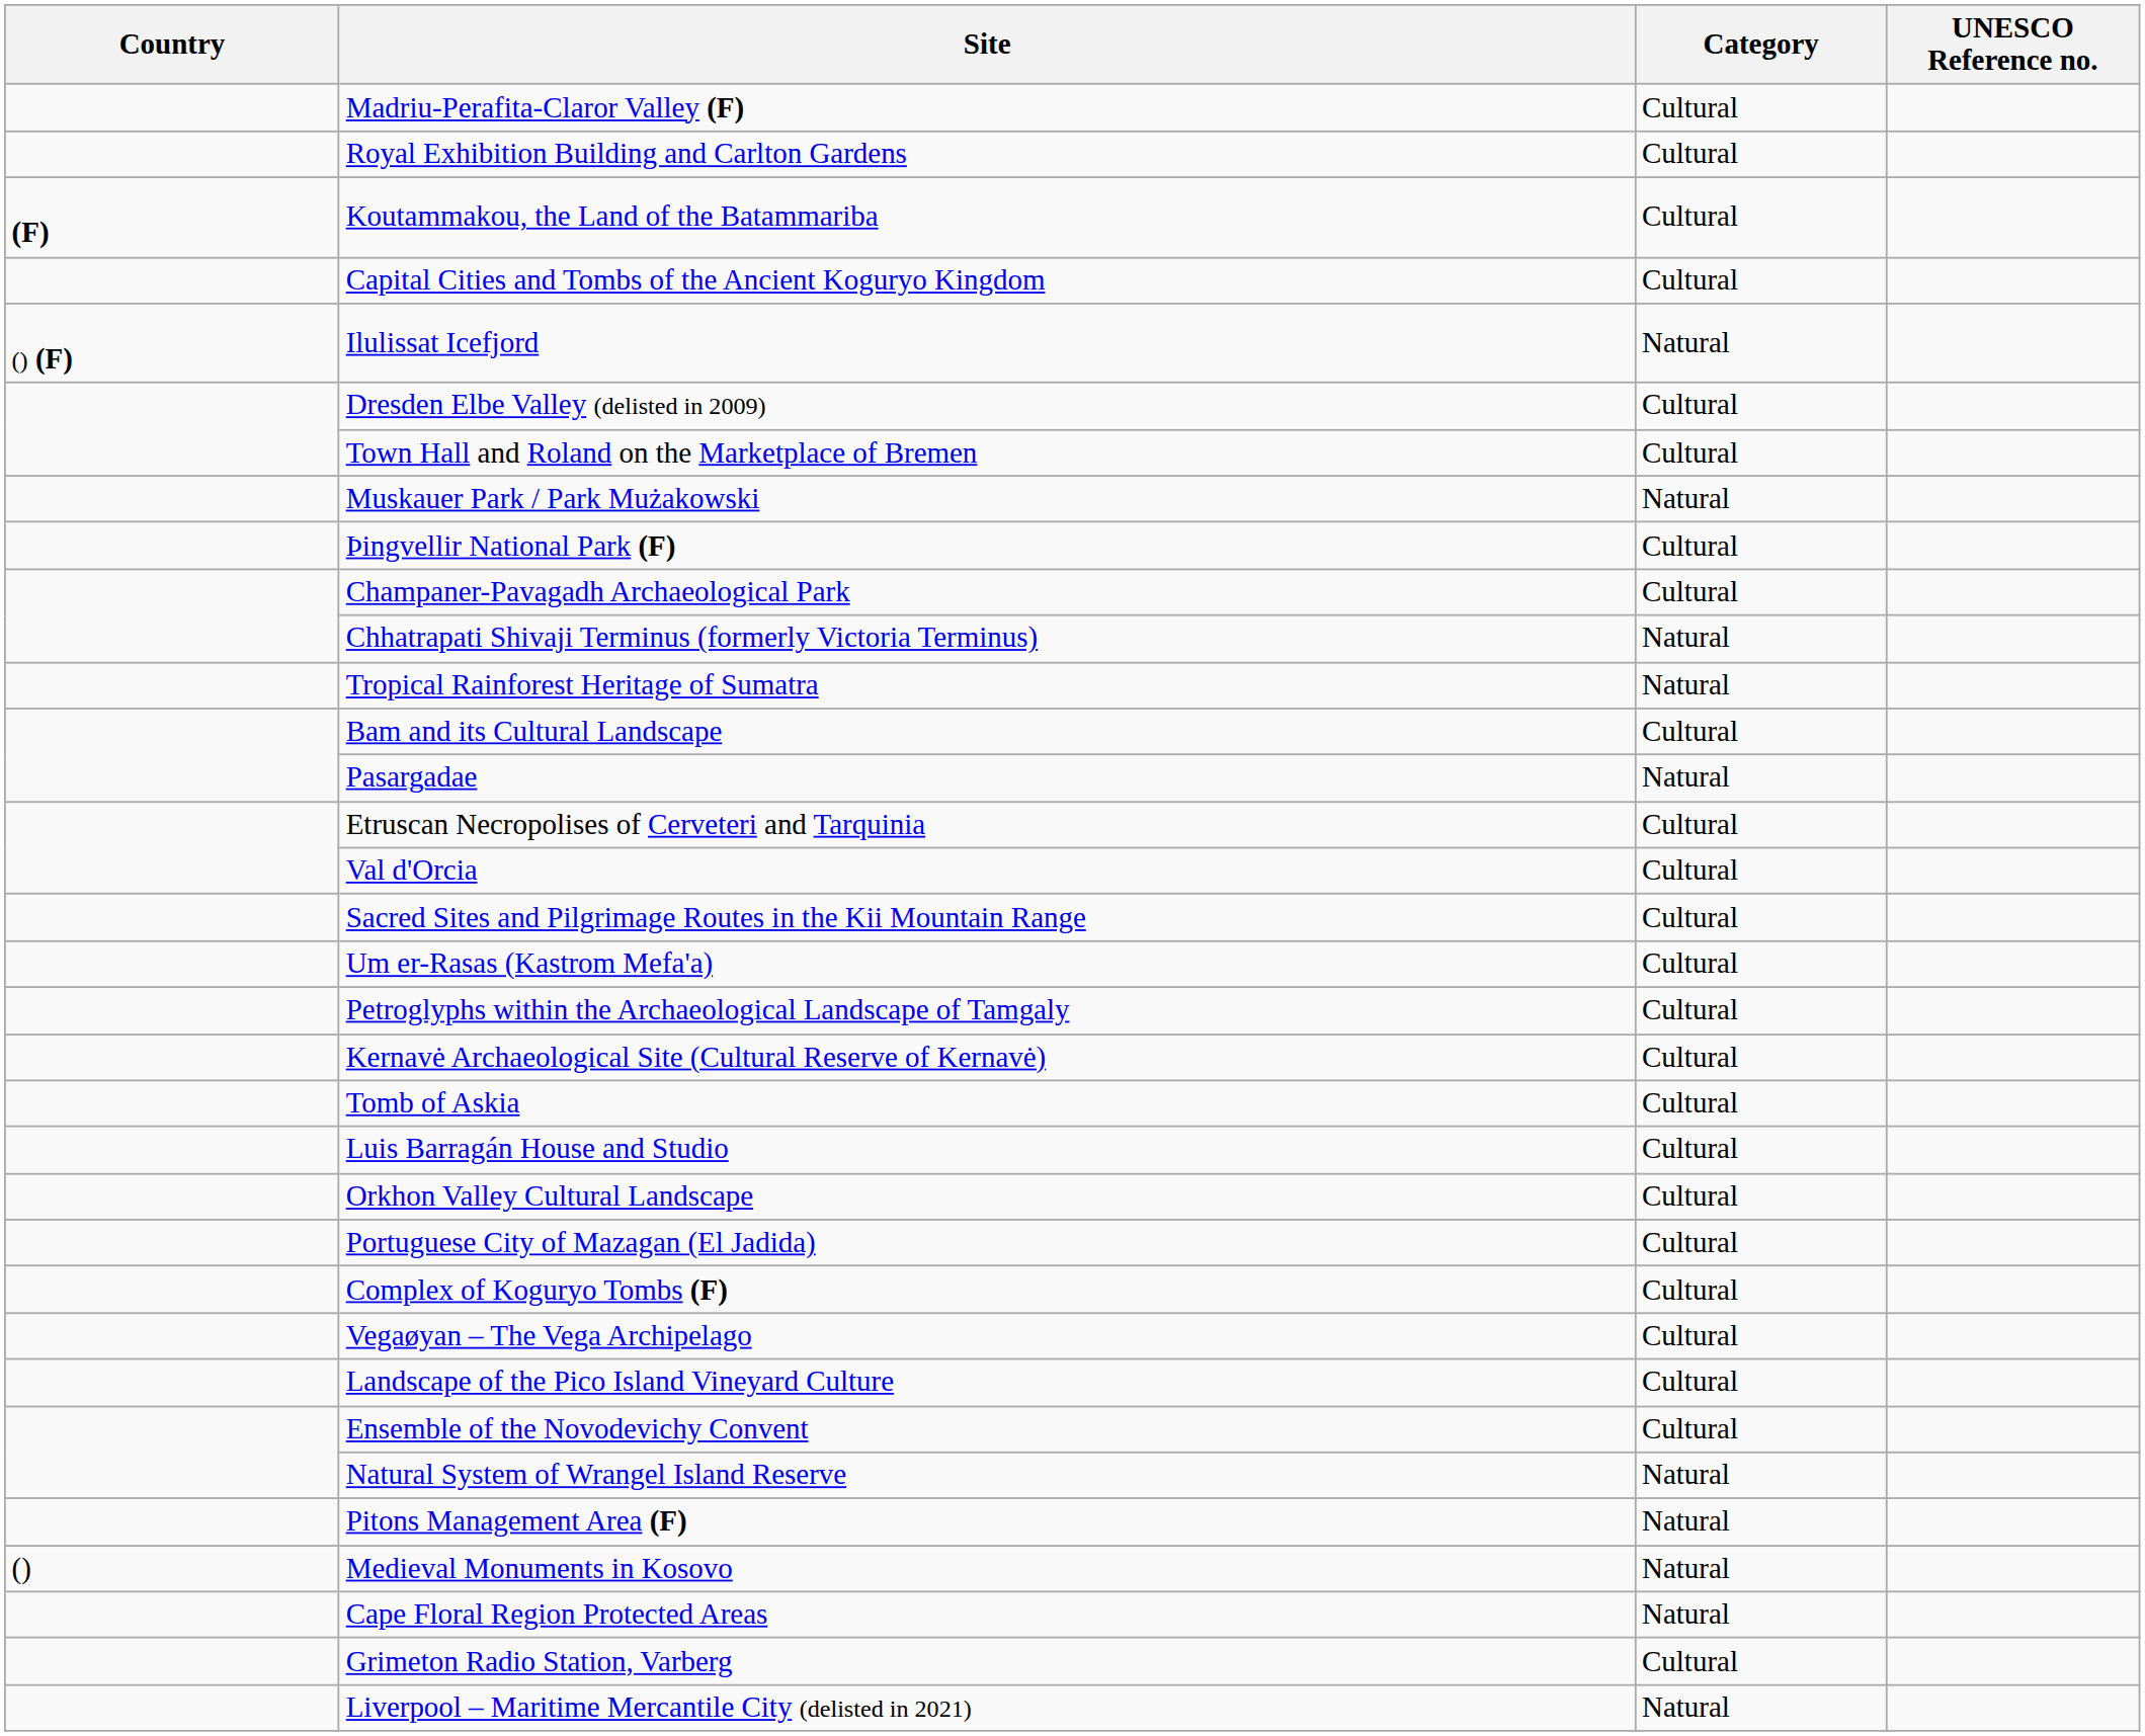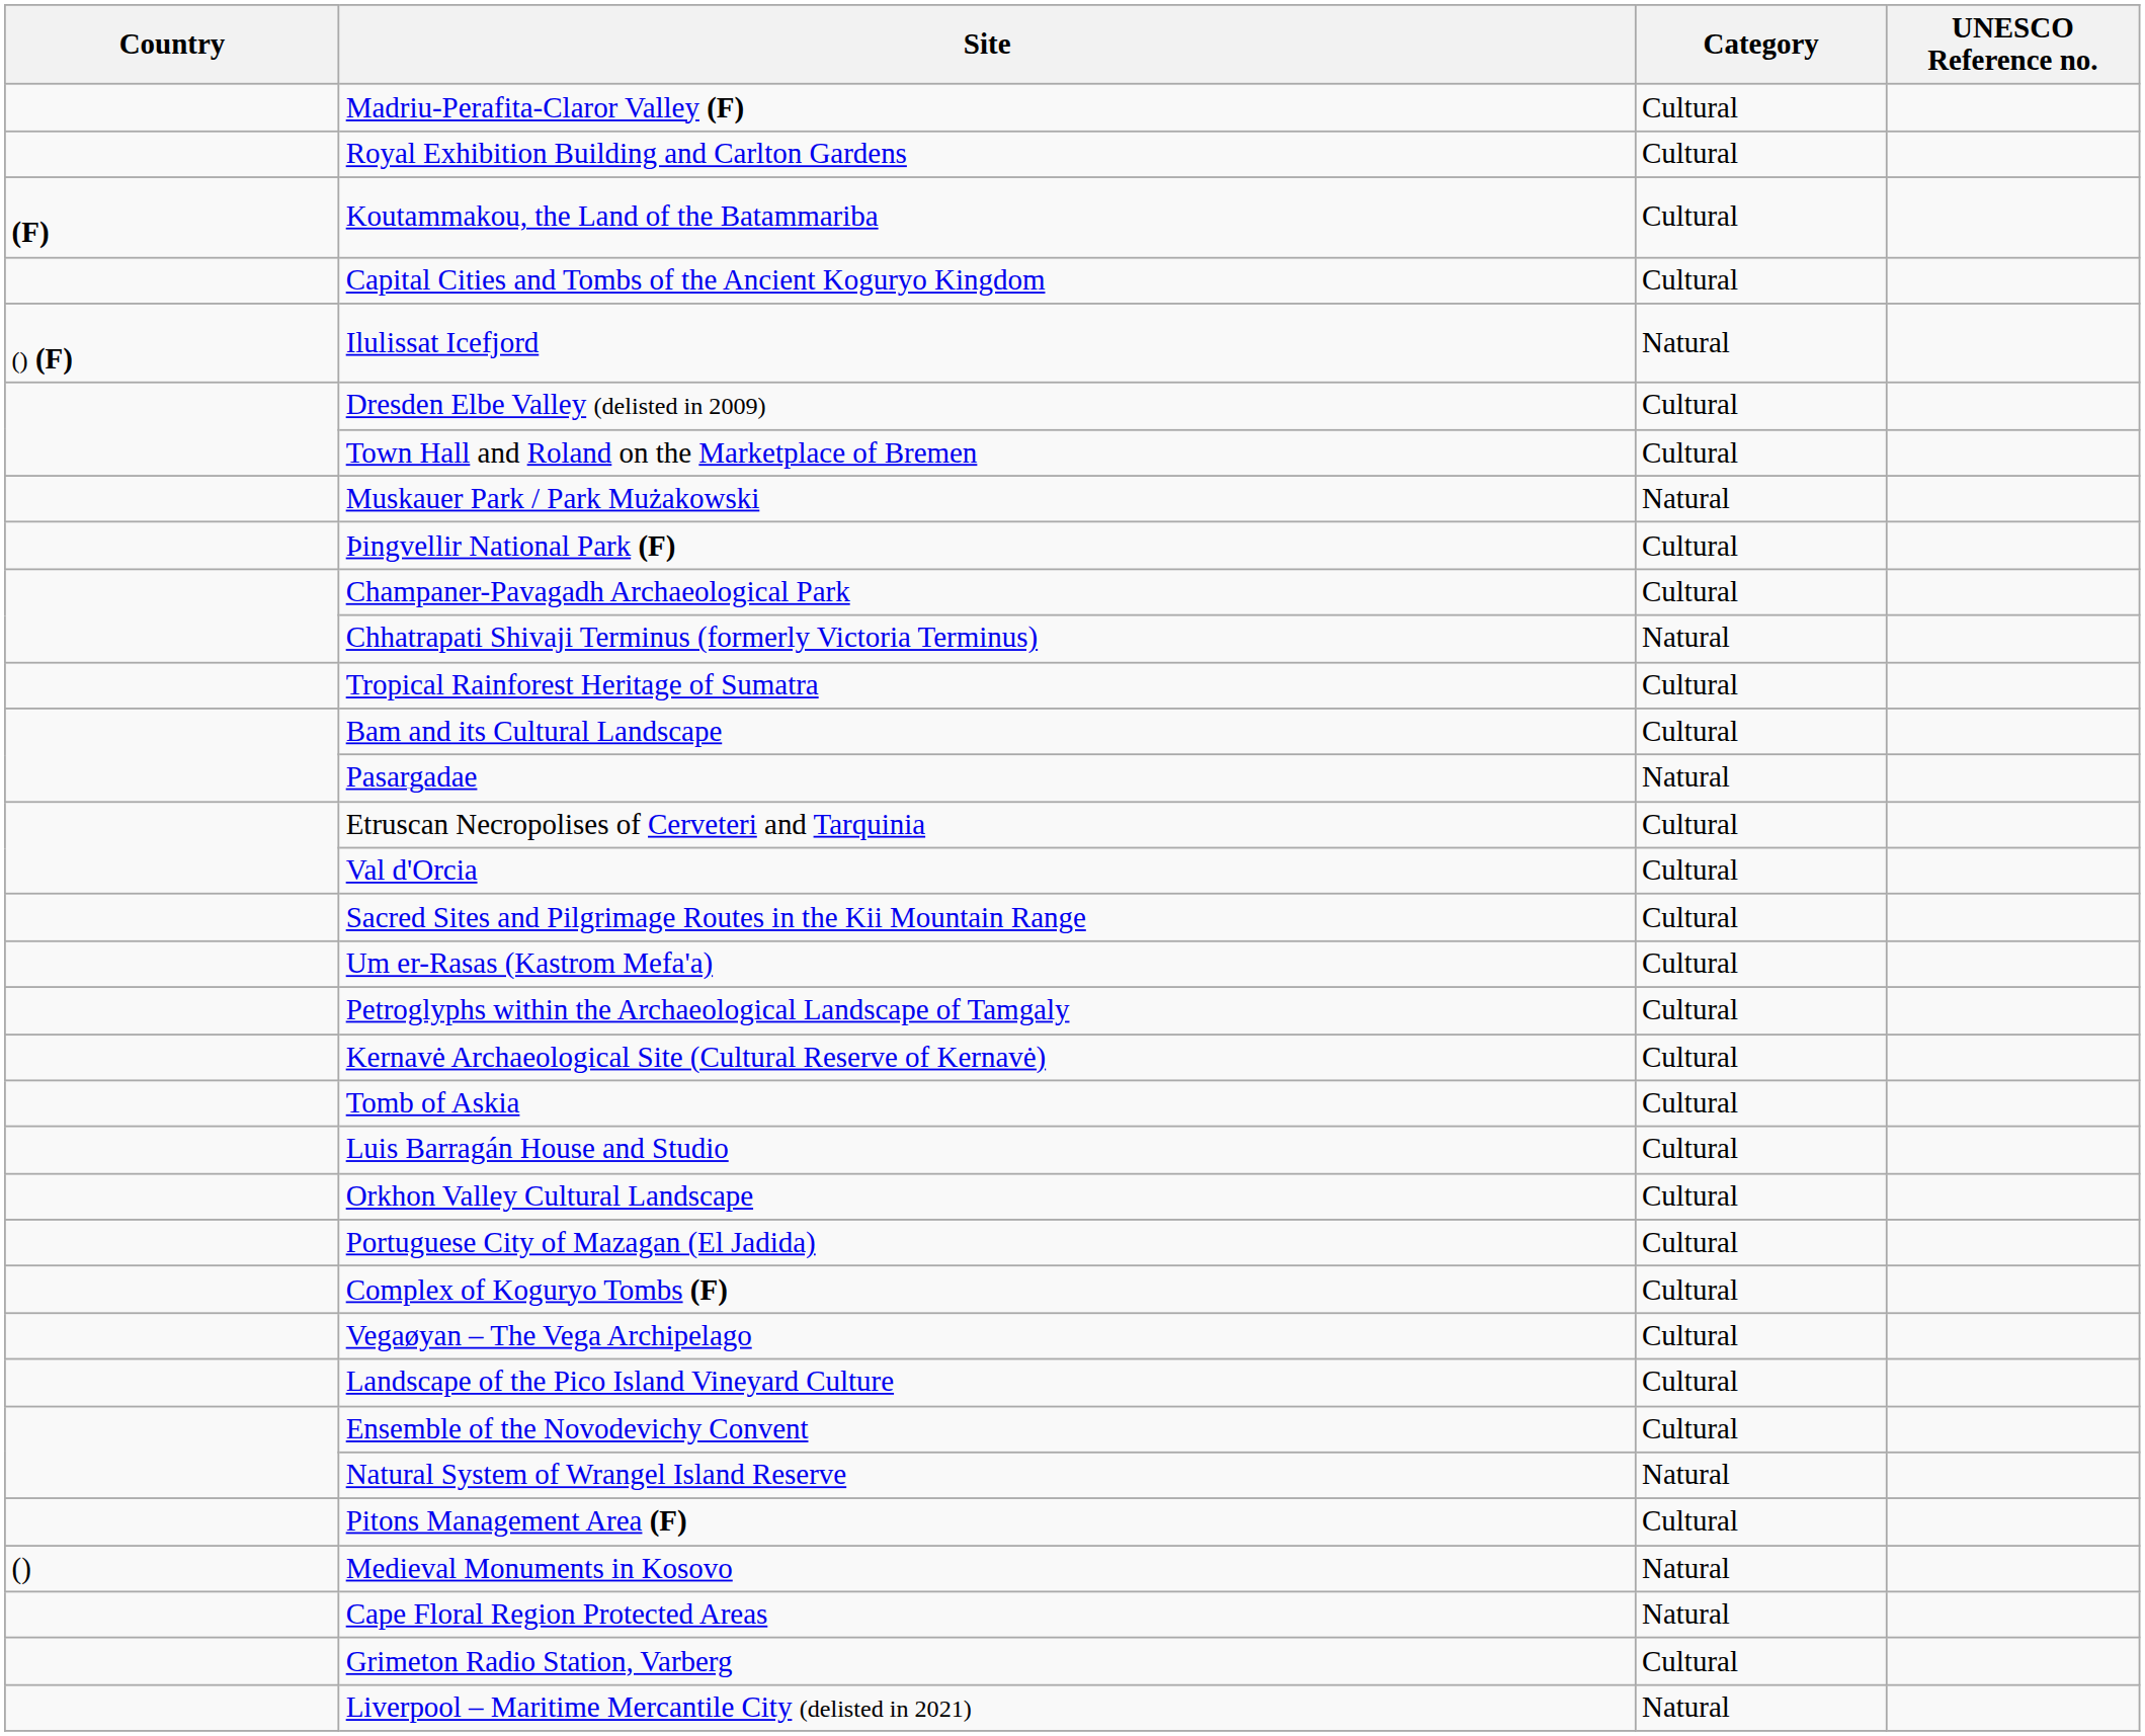Tropical Rainforest Heritage of Sumatra | Category: Natural -> Cultural
Pitons Management Area (F) | Category: Natural -> Cultural
